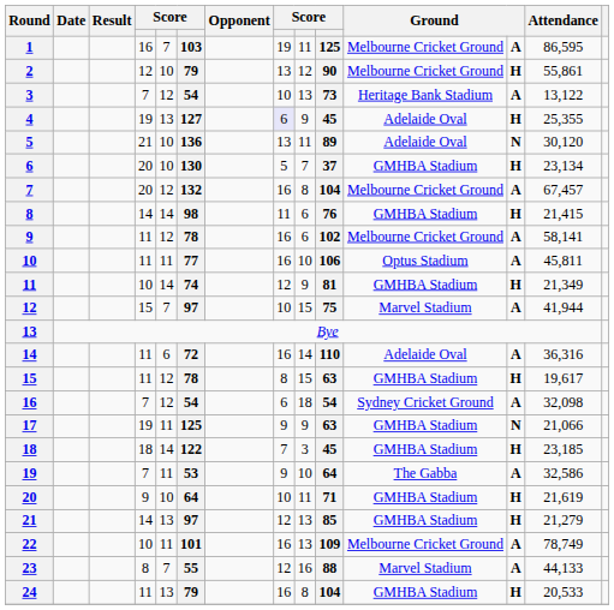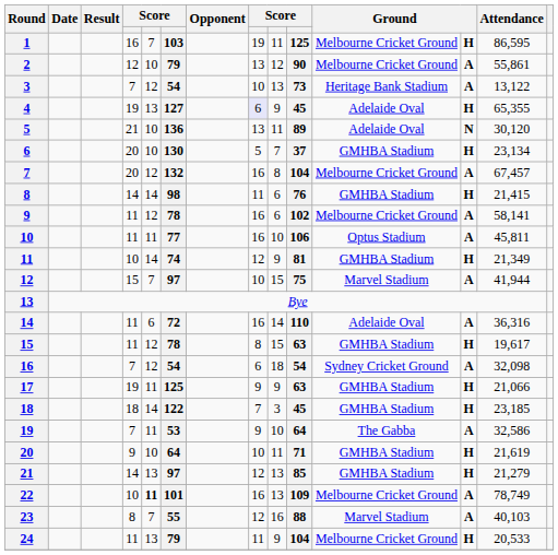1 | column 12: A -> H
2 | column 12: H -> A
4 | Attendance: 25,355 -> 65,355
17 | column 12: N -> H
22 | column 5: normal -> bold
23 | Attendance: 44,133 -> 40,103
24 | column 8: 16 -> 11
24 | column 9: 8 -> 9
24 | column 11: GMHBA Stadium -> Melbourne Cricket Ground
